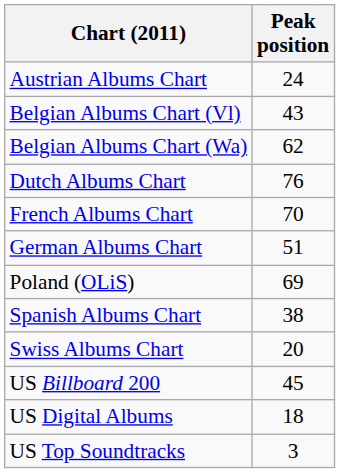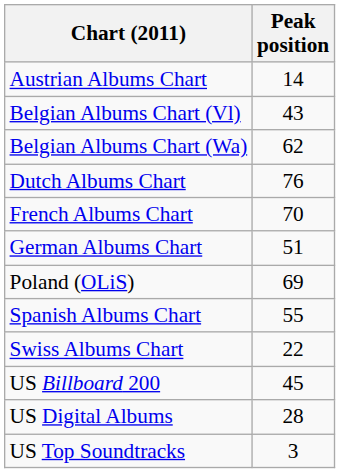Austrian Albums Chart | Peak position: 24 -> 14
Spanish Albums Chart | Peak position: 38 -> 55
Swiss Albums Chart | Peak position: 20 -> 22
US Digital Albums | Peak position: 18 -> 28
